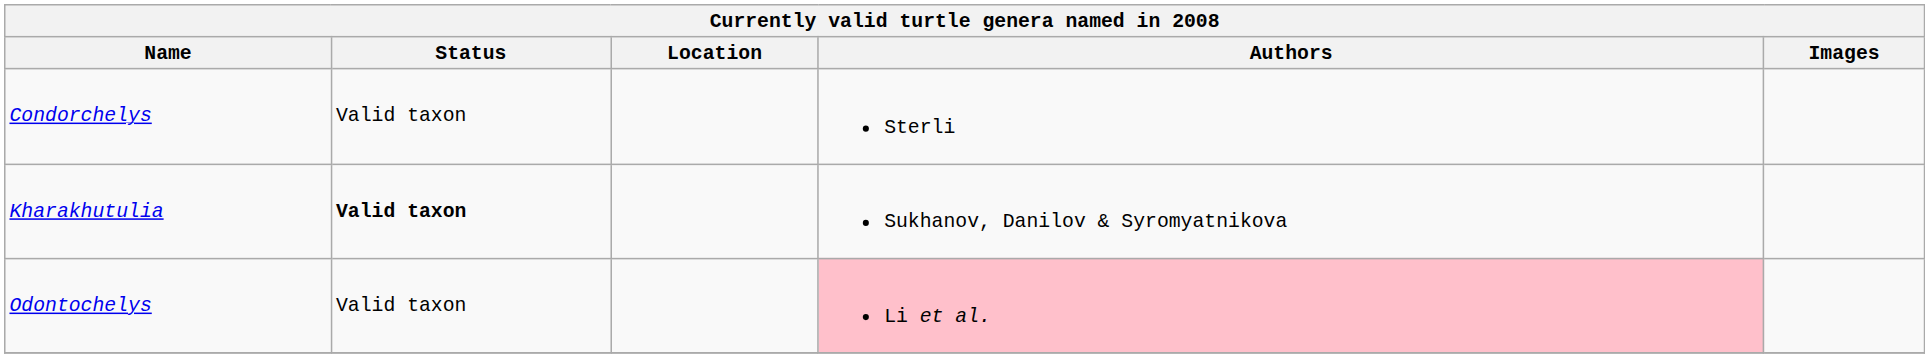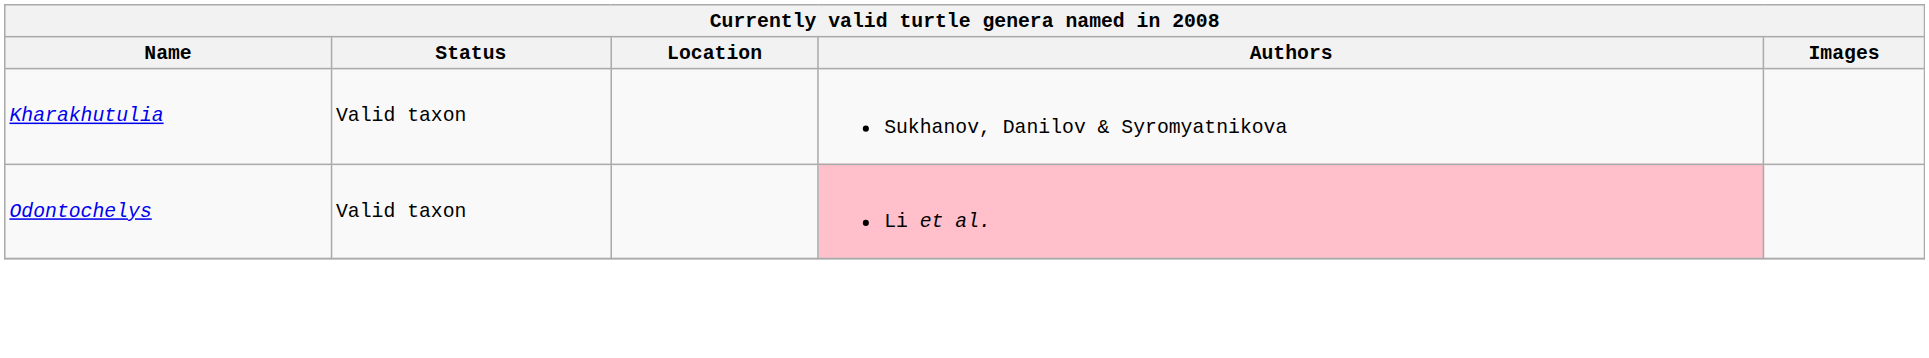- row: Condorchelys | Valid taxon | Sterli
Kharakhutulia | Status: bold -> normal
